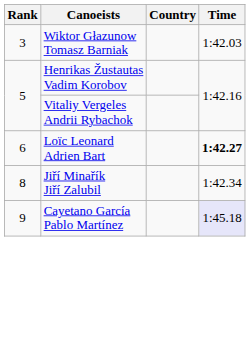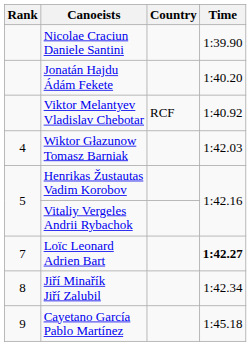+ row: Nicolae Craciun Daniele Santini | 1:39.90
+ row: Jonatán Hajdu Ádám Fekete | 1:40.20
+ row: Viktor Melantyev Vladislav Chebotar | RCF | 1:40.92
Wiktor Głazunow Tomasz Barniak | Rank: 3 -> 4
Loïc Leonard Adrien Bart | Rank: 6 -> 7
Cayetano García Pablo Martínez | Time: lavender background -> no background
